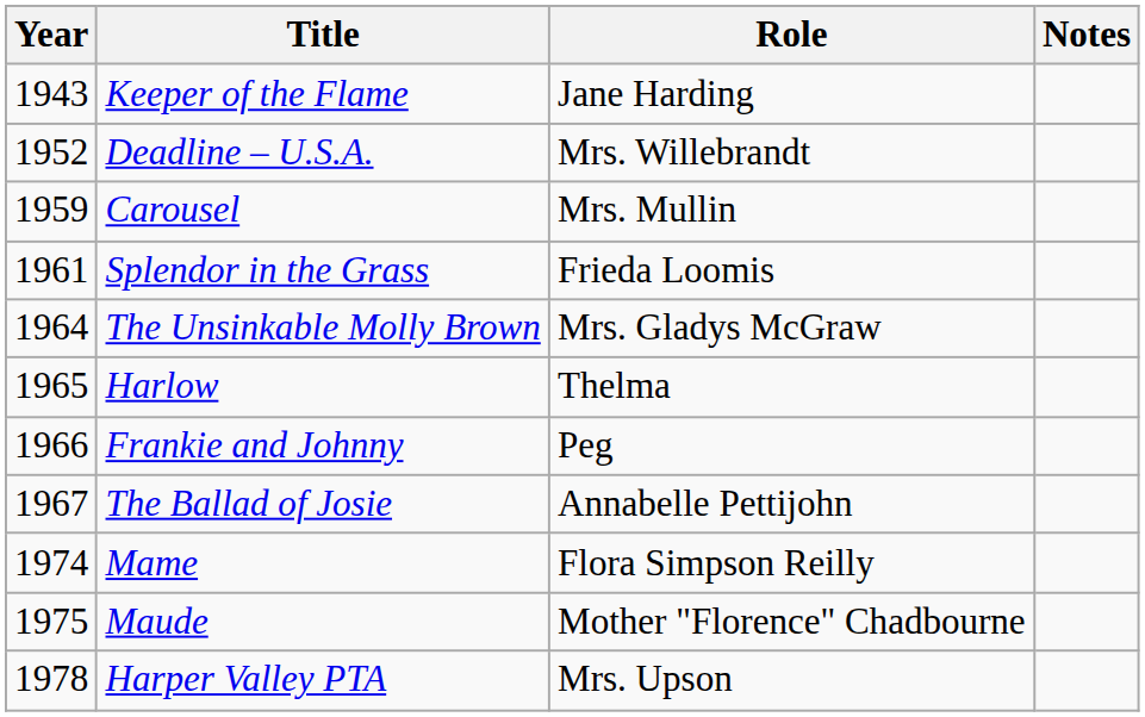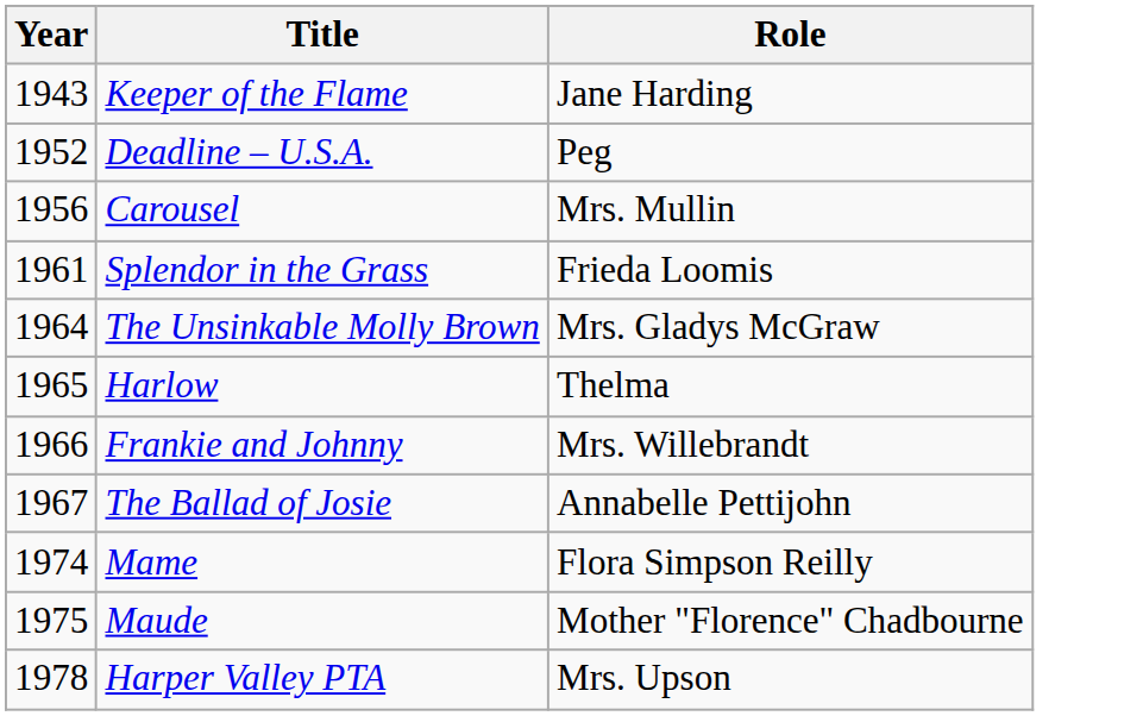- column: Notes
Deadline – U.S.A. | Role: Mrs. Willebrandt -> Peg
Carousel | Year: 1959 -> 1956
Frankie and Johnny | Role: Peg -> Mrs. Willebrandt
